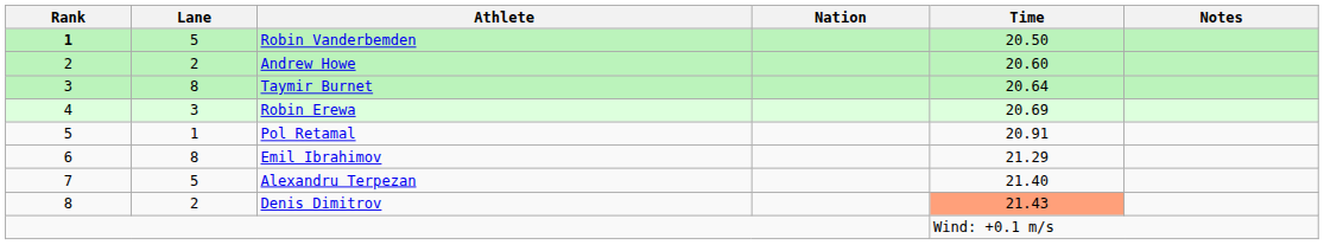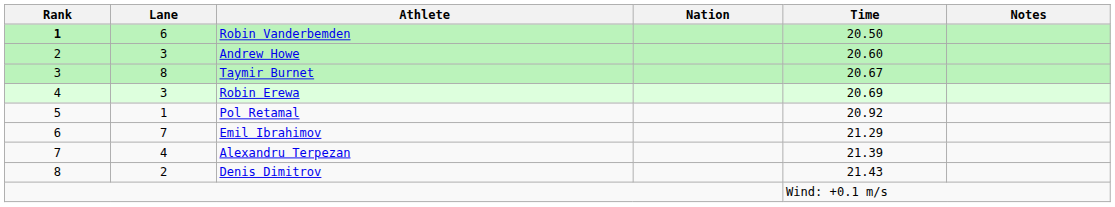Robin Vanderbemden | Lane: 5 -> 6
Andrew Howe | Lane: 2 -> 3
Taymir Burnet | Time: 20.64 -> 20.67
Pol Retamal | Time: 20.91 -> 20.92
Emil Ibrahimov | Lane: 8 -> 7
Alexandru Terpezan | Lane: 5 -> 4
Alexandru Terpezan | Time: 21.40 -> 21.39
Denis Dimitrov | Time: lightsalmon background -> no background
